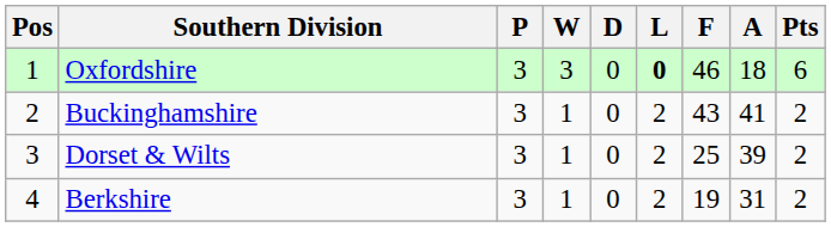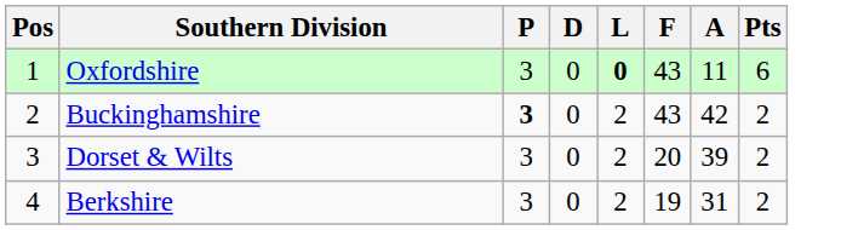- column: W | 3 | 1 | 1 | 1
Oxfordshire | F: 46 -> 43
Oxfordshire | A: 18 -> 11
Buckinghamshire | P: normal -> bold
Buckinghamshire | A: 41 -> 42
Dorset & Wilts | F: 25 -> 20
